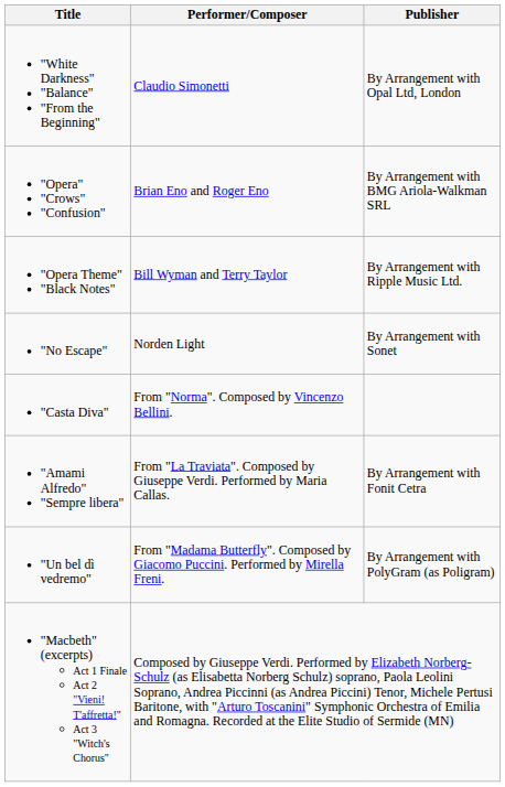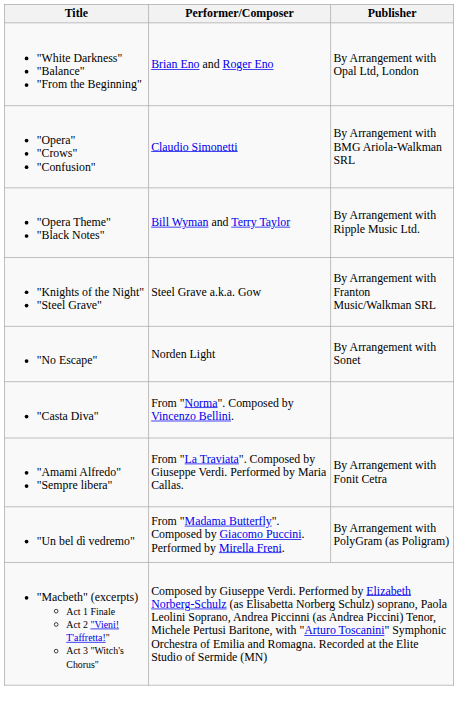"White Darkness" "Balance" "From the Beginning" | Performer/Composer: Claudio Simonetti -> Brian Eno and Roger Eno
"Opera" "Crows" "Confusion" | Performer/Composer: Brian Eno and Roger Eno -> Claudio Simonetti
+ row: "Knights of the Night" "Steel Grave" | Steel Grave a.k.a. Gow | By Arrangement with Franton Music/Walkman SRL
